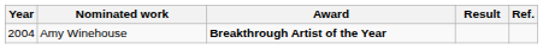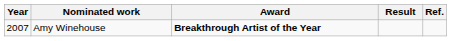Amy Winehouse | Year: 2004 -> 2007
